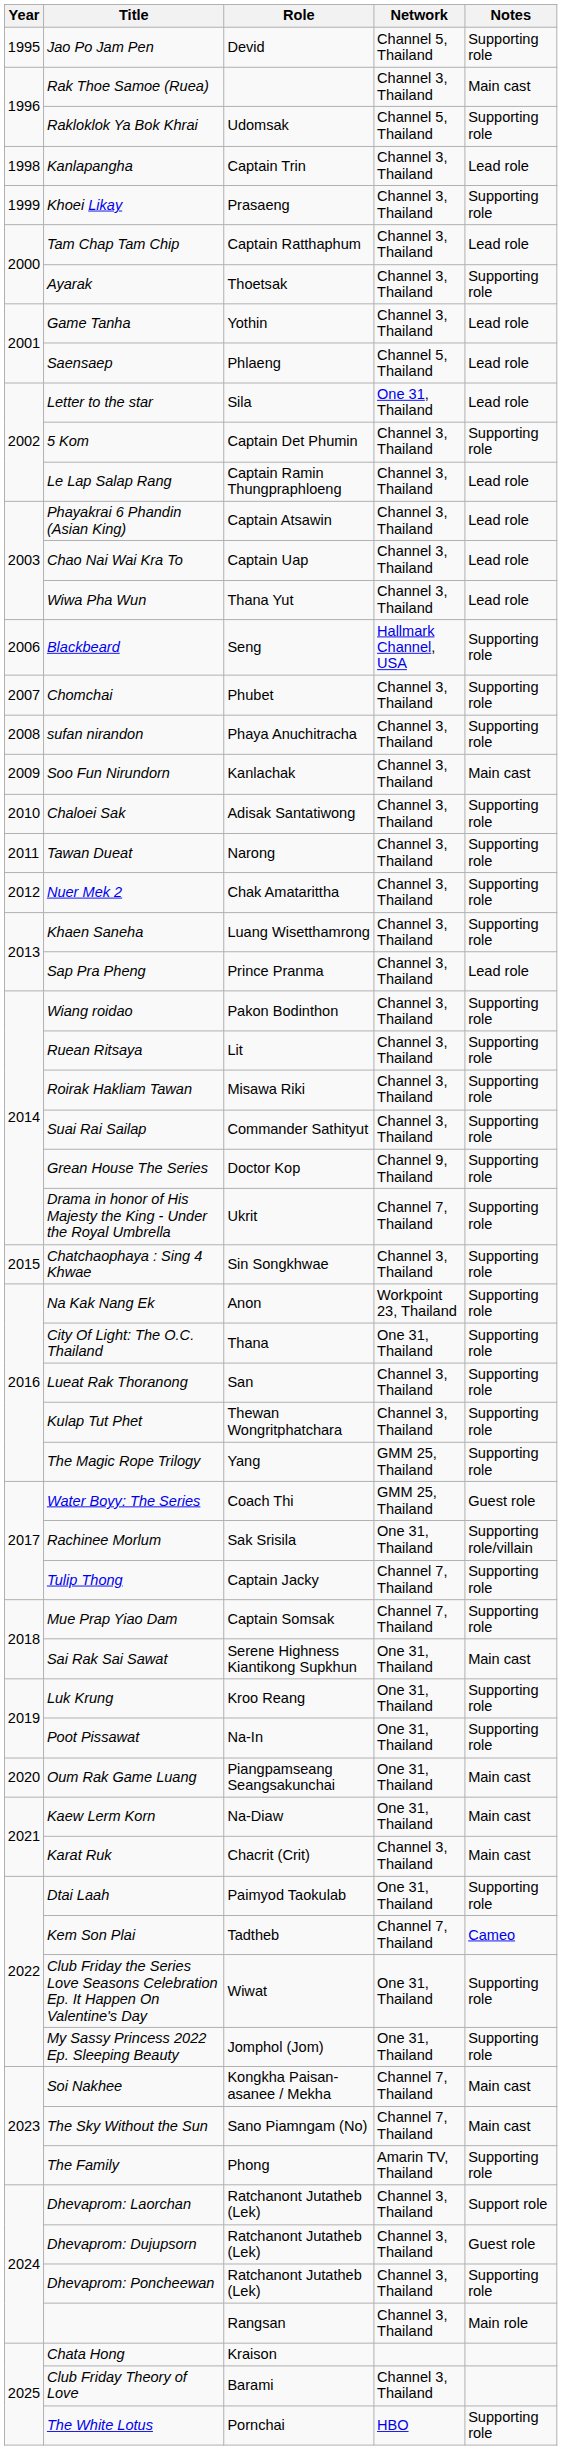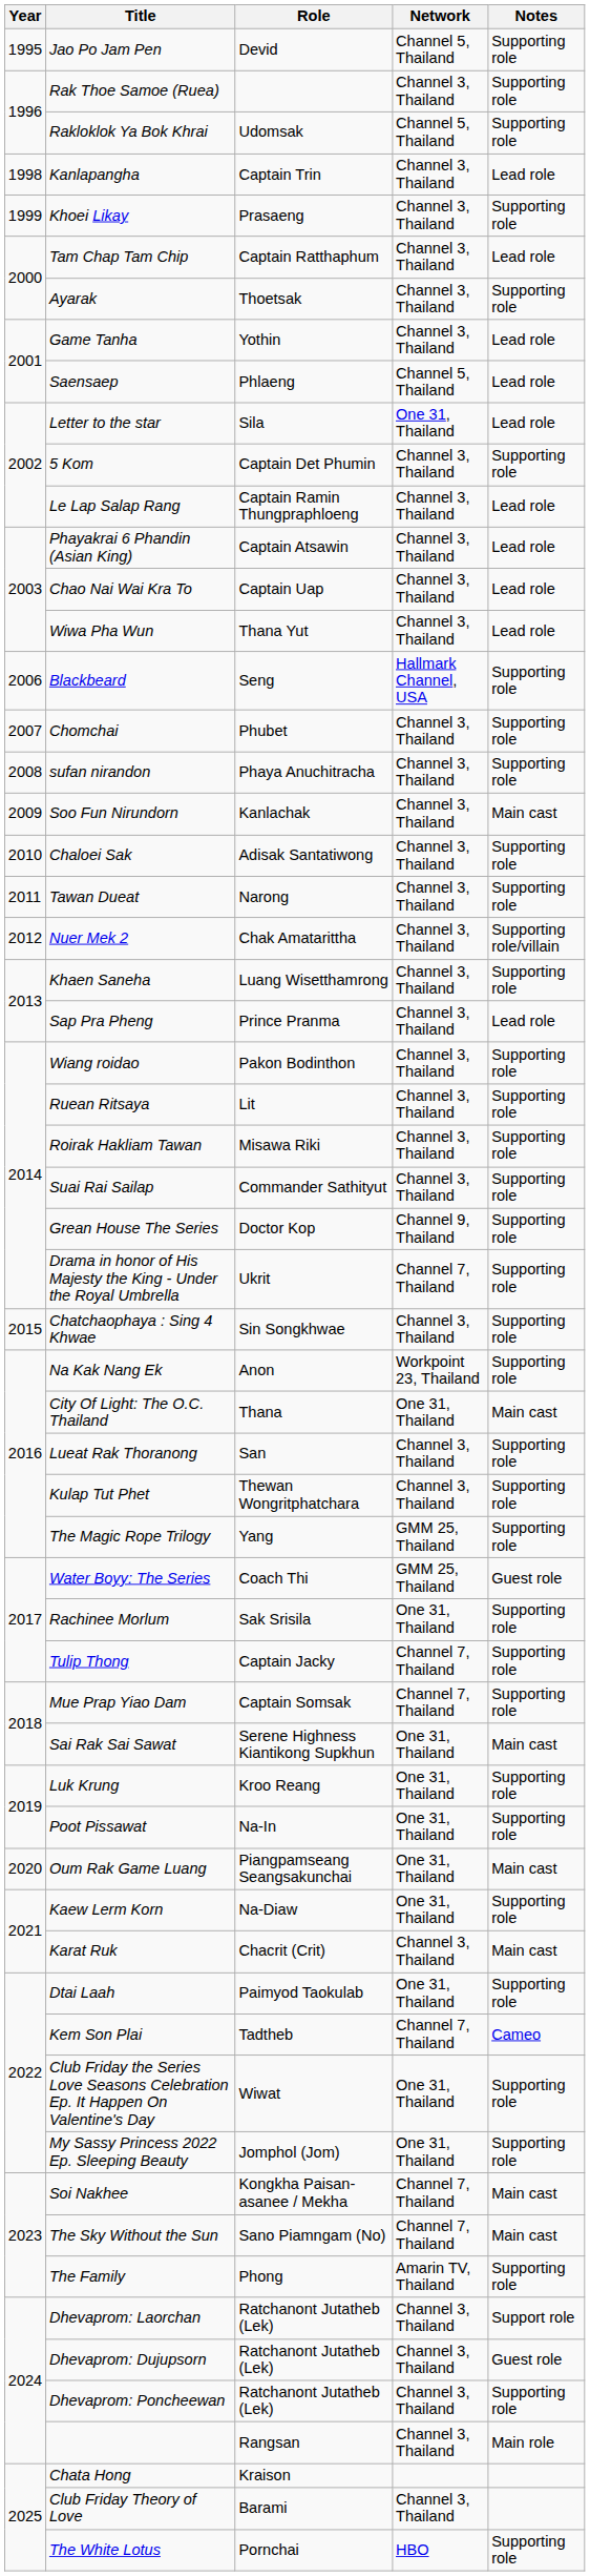Rak Thoe Samoe (Ruea) | Notes: Main cast -> Supporting role
Nuer Mek 2 | Notes: Supporting role -> Supporting role/villain
City Of Light: The O.C. Thailand | Notes: Supporting role -> Main cast
Rachinee Morlum | Notes: Supporting role/villain -> Supporting role
Kaew Lerm Korn | Notes: Main cast -> Supporting role
